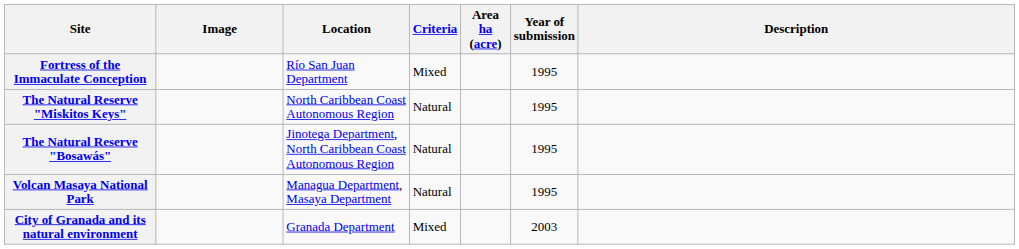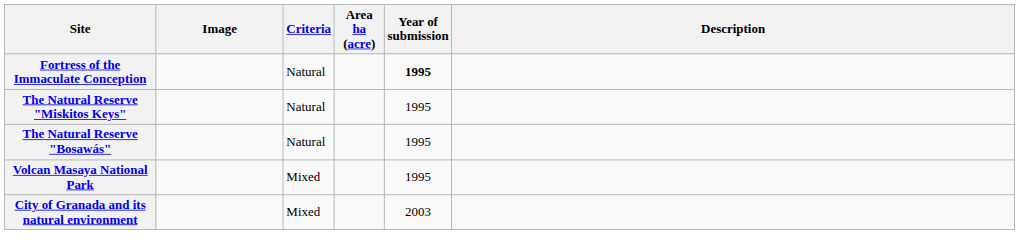- column: Location | Río San Juan Department | North Caribbean Coast Autonomous Region | Jinotega Department, North Caribbean Coast Autonomous Region | Managua Department, Masaya Department | Granada Department
Fortress of the Immaculate Conception | Criteria: Mixed -> Natural
Fortress of the Immaculate Conception | Year of submission: normal -> bold
Volcan Masaya National Park | Criteria: Natural -> Mixed
